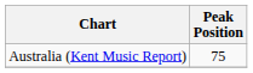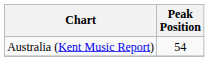Australia (Kent Music Report) | Peak Position: 75 -> 54
